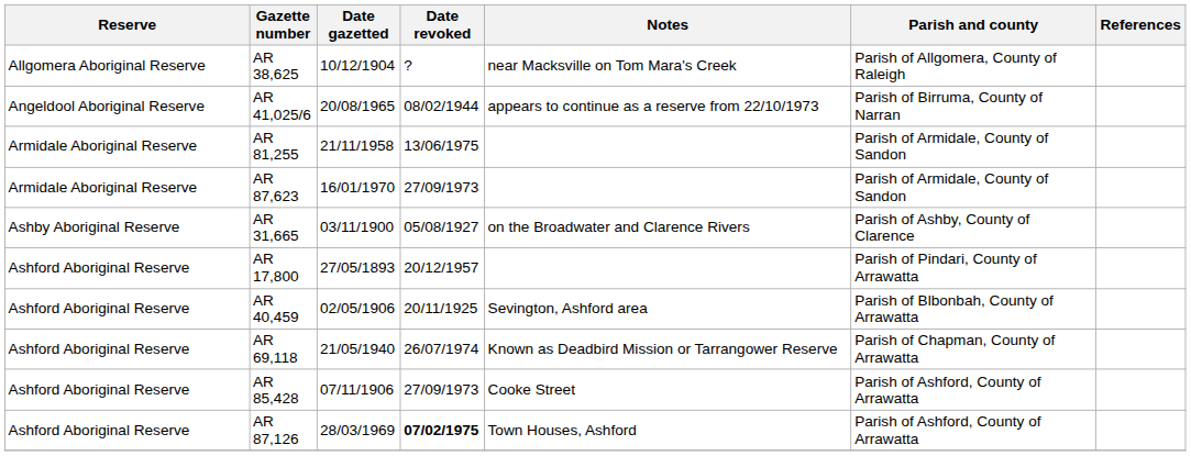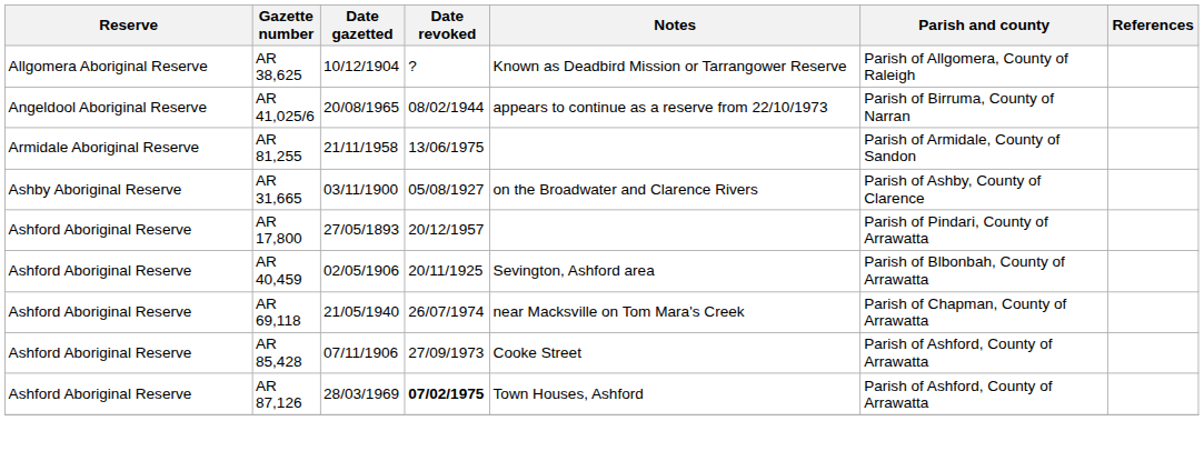AR 38,625 | Notes: near Macksville on Tom Mara's Creek -> Known as Deadbird Mission or Tarrangower Reserve
- row: Armidale Aboriginal Reserve | AR 87,623 | 16/01/1970 | 27/09/1973 | Parish of Armidale, County of Sandon
AR 69,118 | Notes: Known as Deadbird Mission or Tarrangower Reserve -> near Macksville on Tom Mara's Creek
